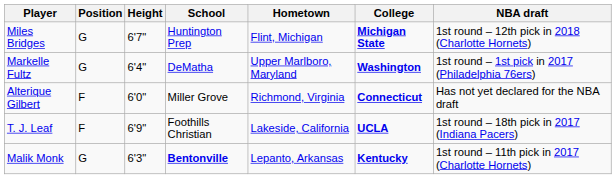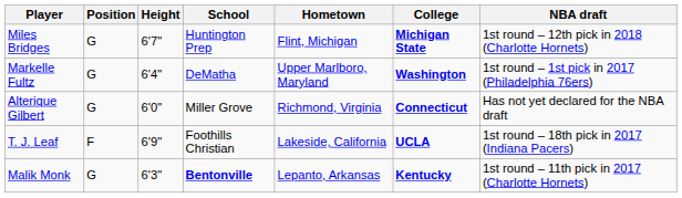Alterique Gilbert | Position: F -> G
